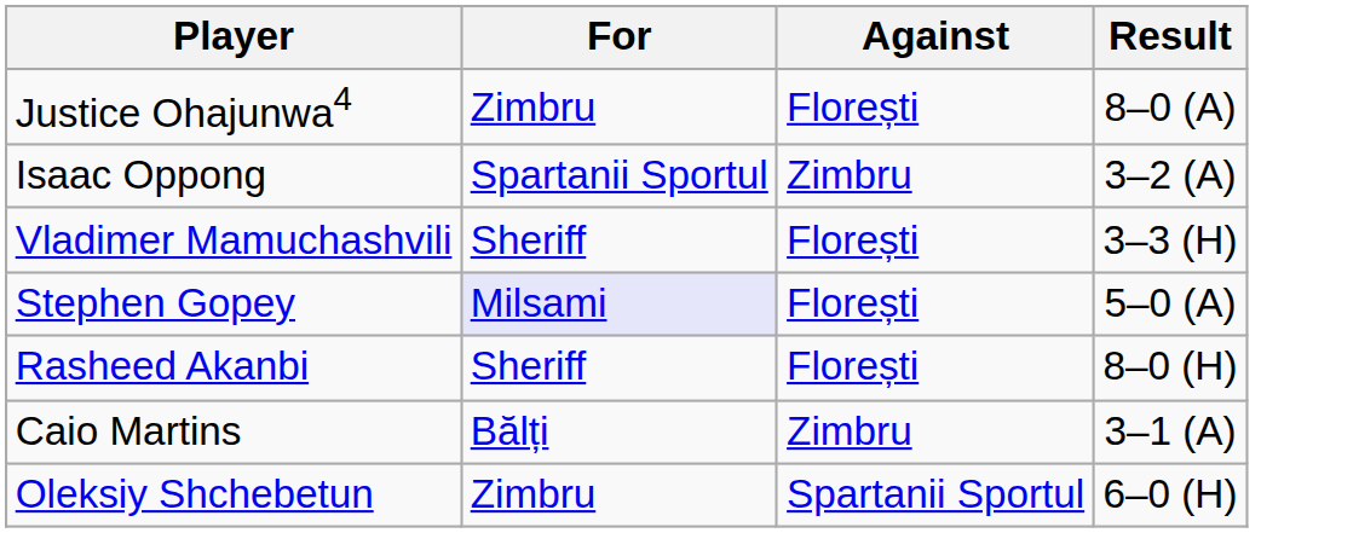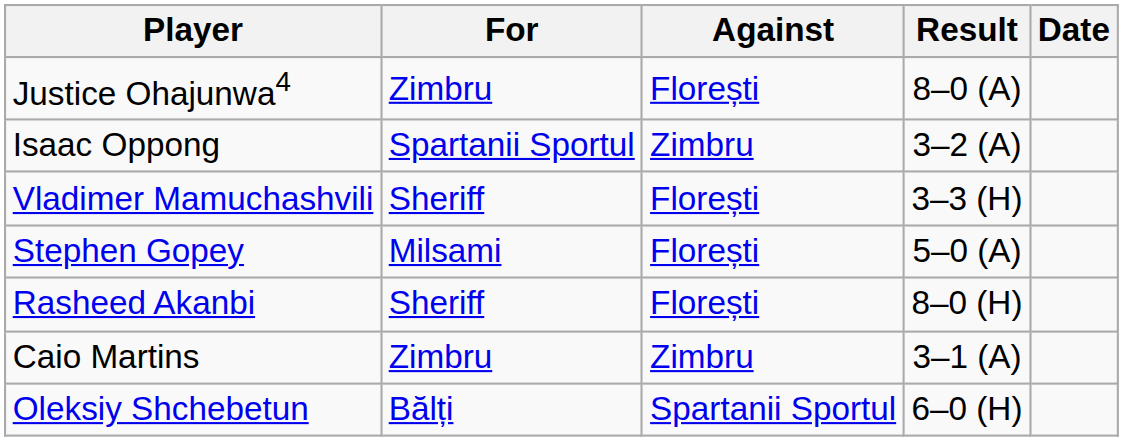+ column: Date
Stephen Gopey | For: lavender background -> no background
Caio Martins | For: Bălți -> Zimbru
Oleksiy Shchebetun | For: Zimbru -> Bălți
